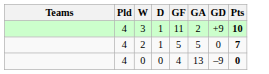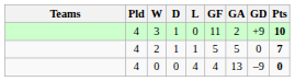+ column: L | 0 | 1 | 4
